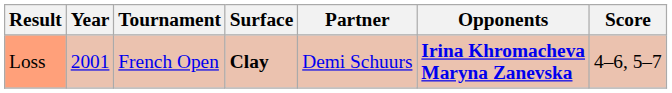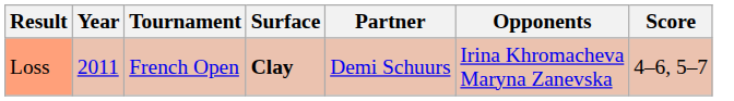Loss | Year: 2001 -> 2011
Loss | Opponents: bold -> normal
